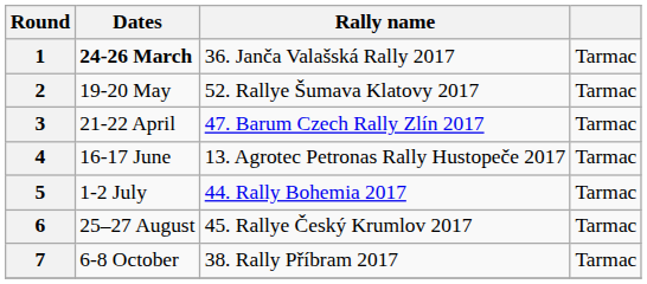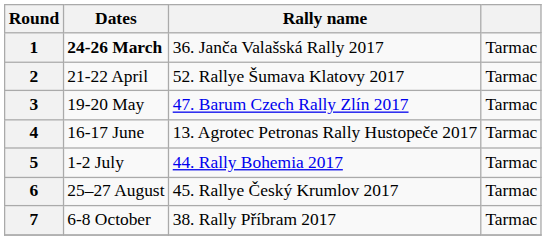2 | Dates: 19-20 May -> 21-22 April
3 | Dates: 21-22 April -> 19-20 May
